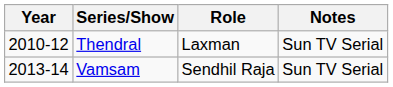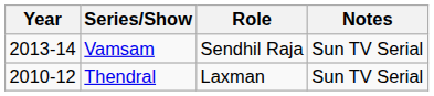rows swapped: Thendral <-> Vamsam
